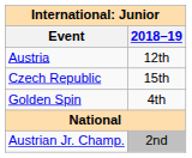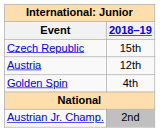rows swapped: Austria <-> Czech Republic
